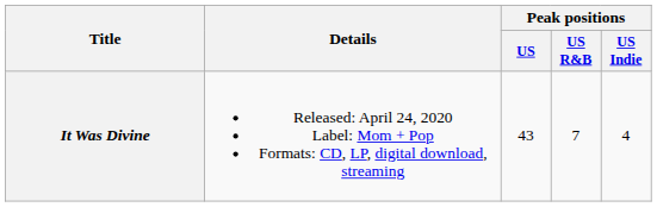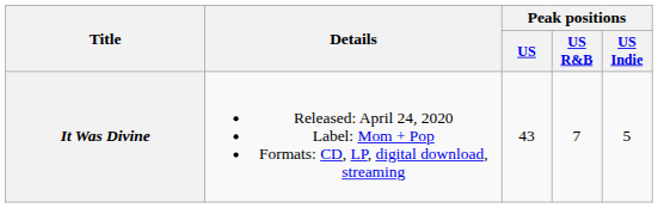It Was Divine | Peak positions / US Indie: 4 -> 5
